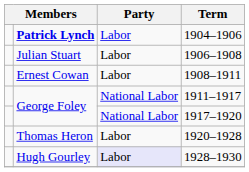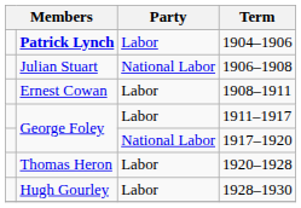1906–1908 | Party: Labor -> National Labor
1911–1917 | Party: National Labor -> Labor
1928–1930 | Party: lavender background -> no background
